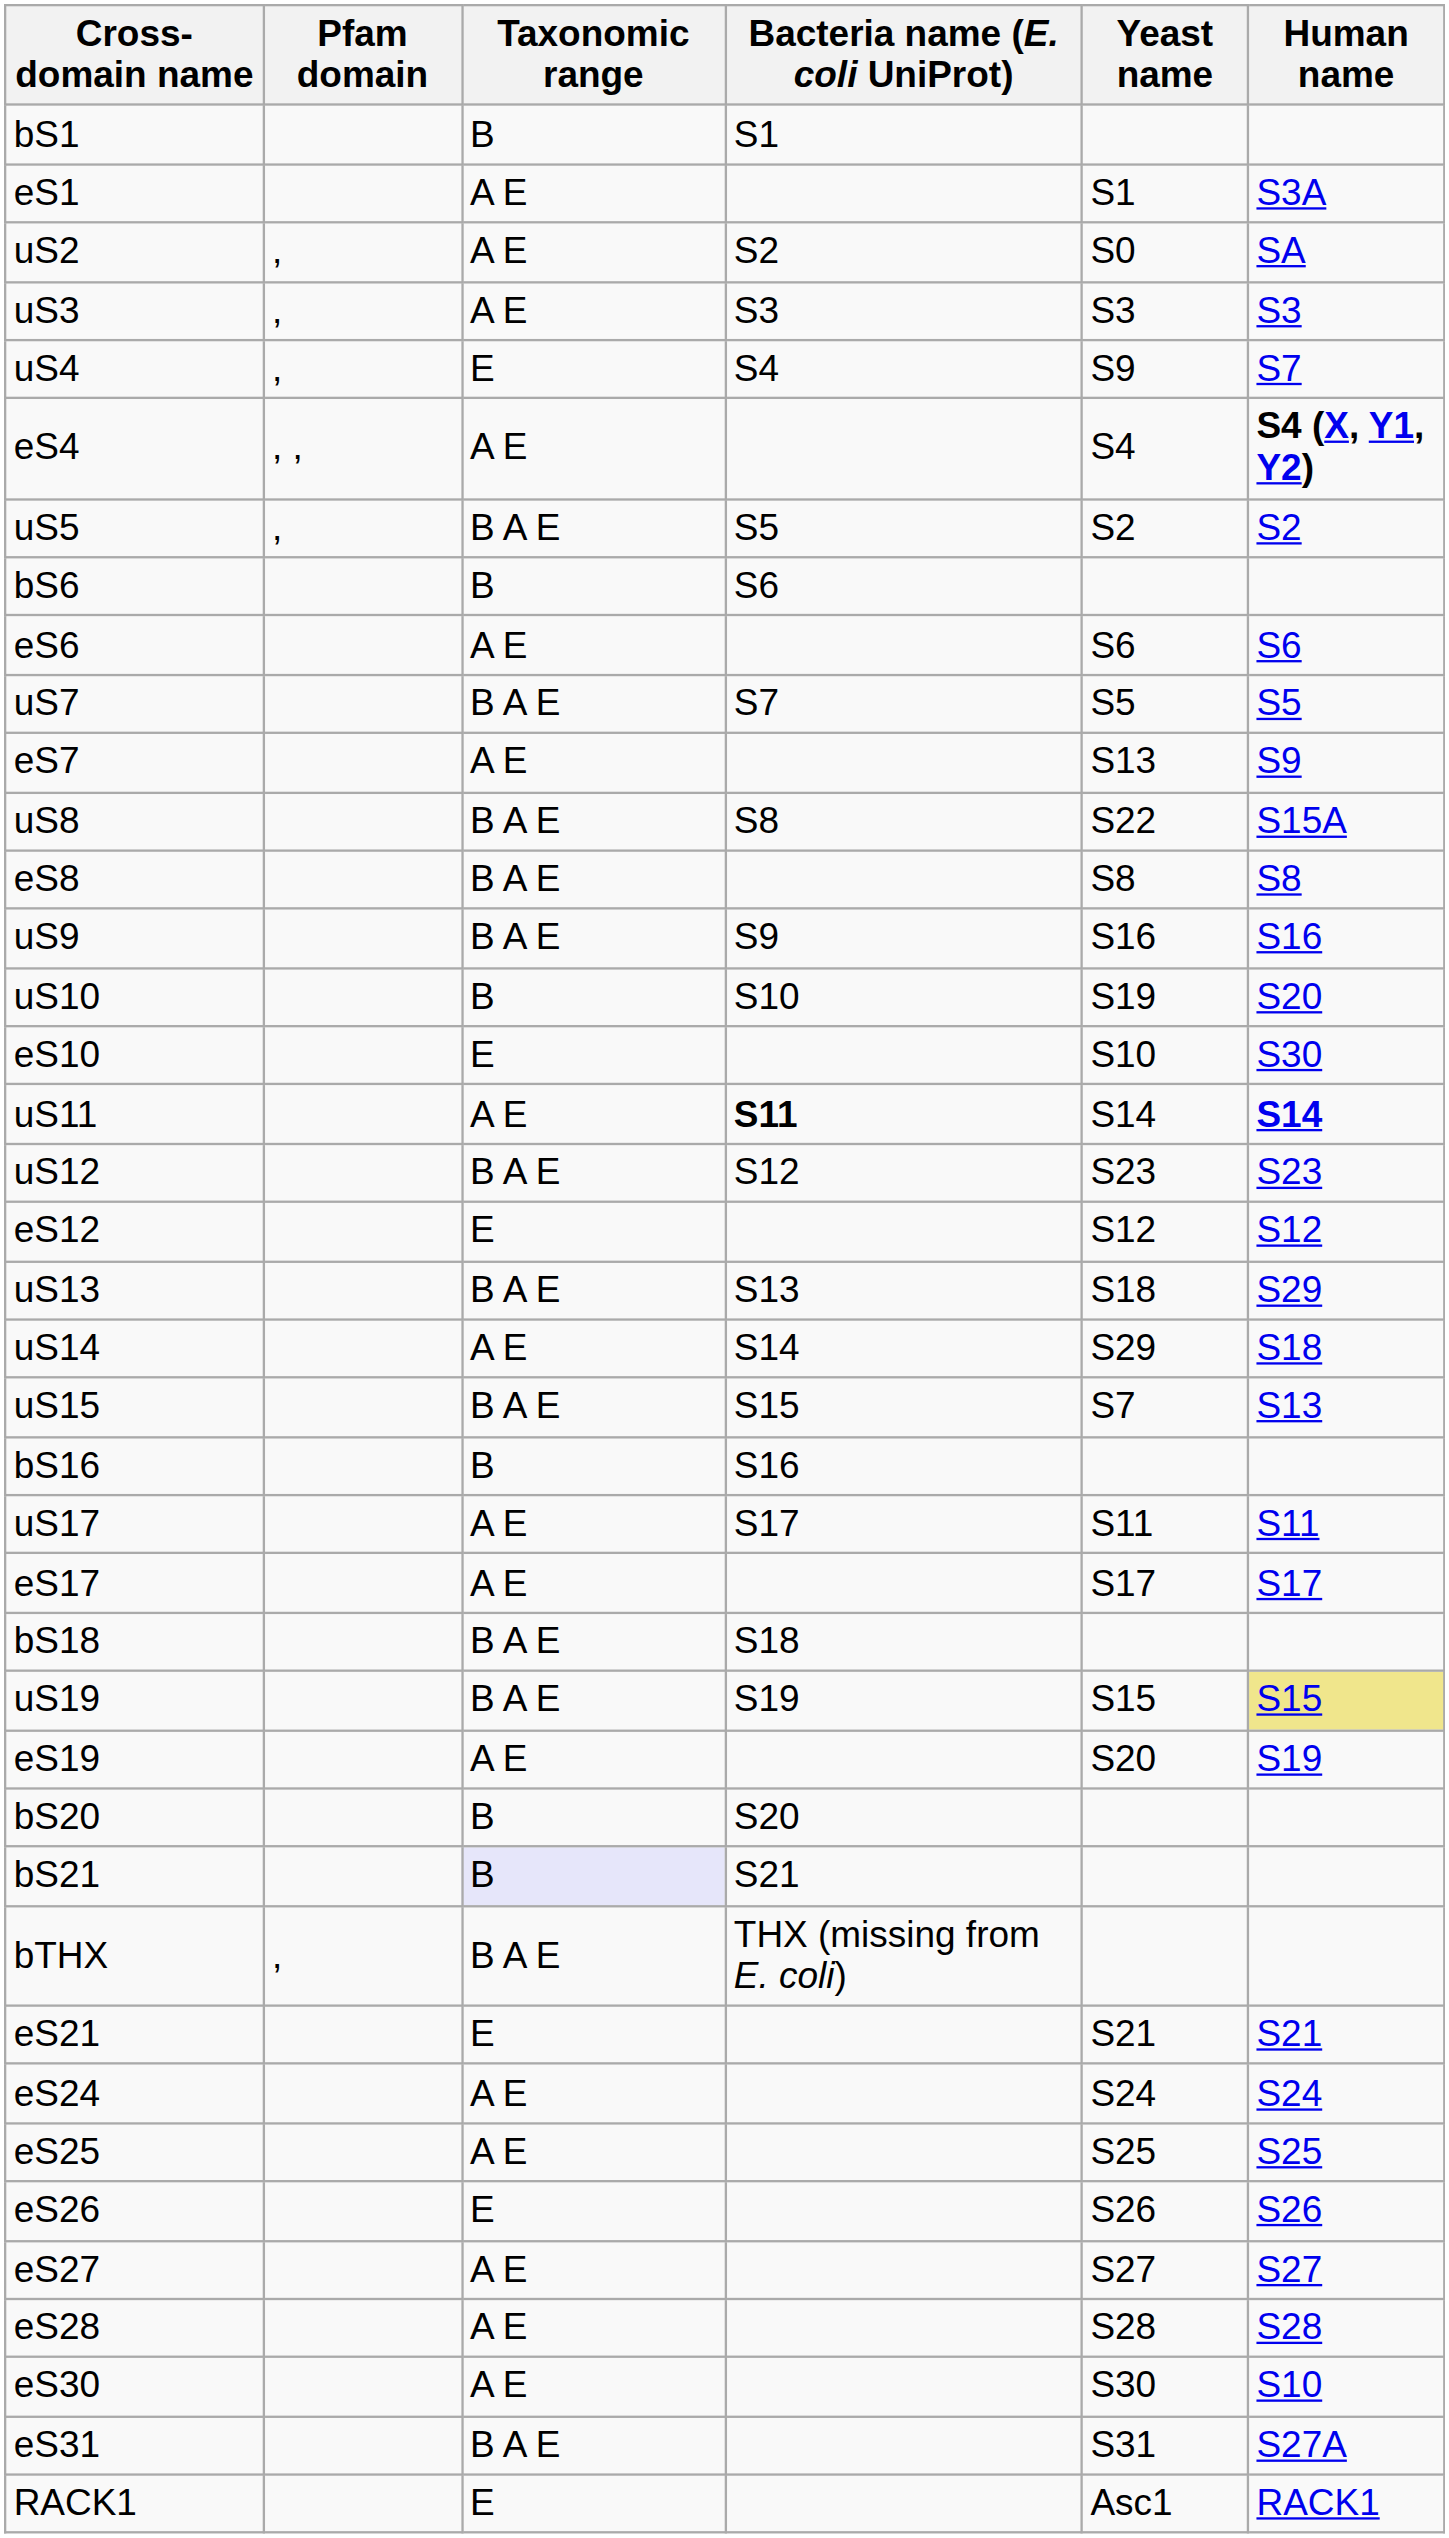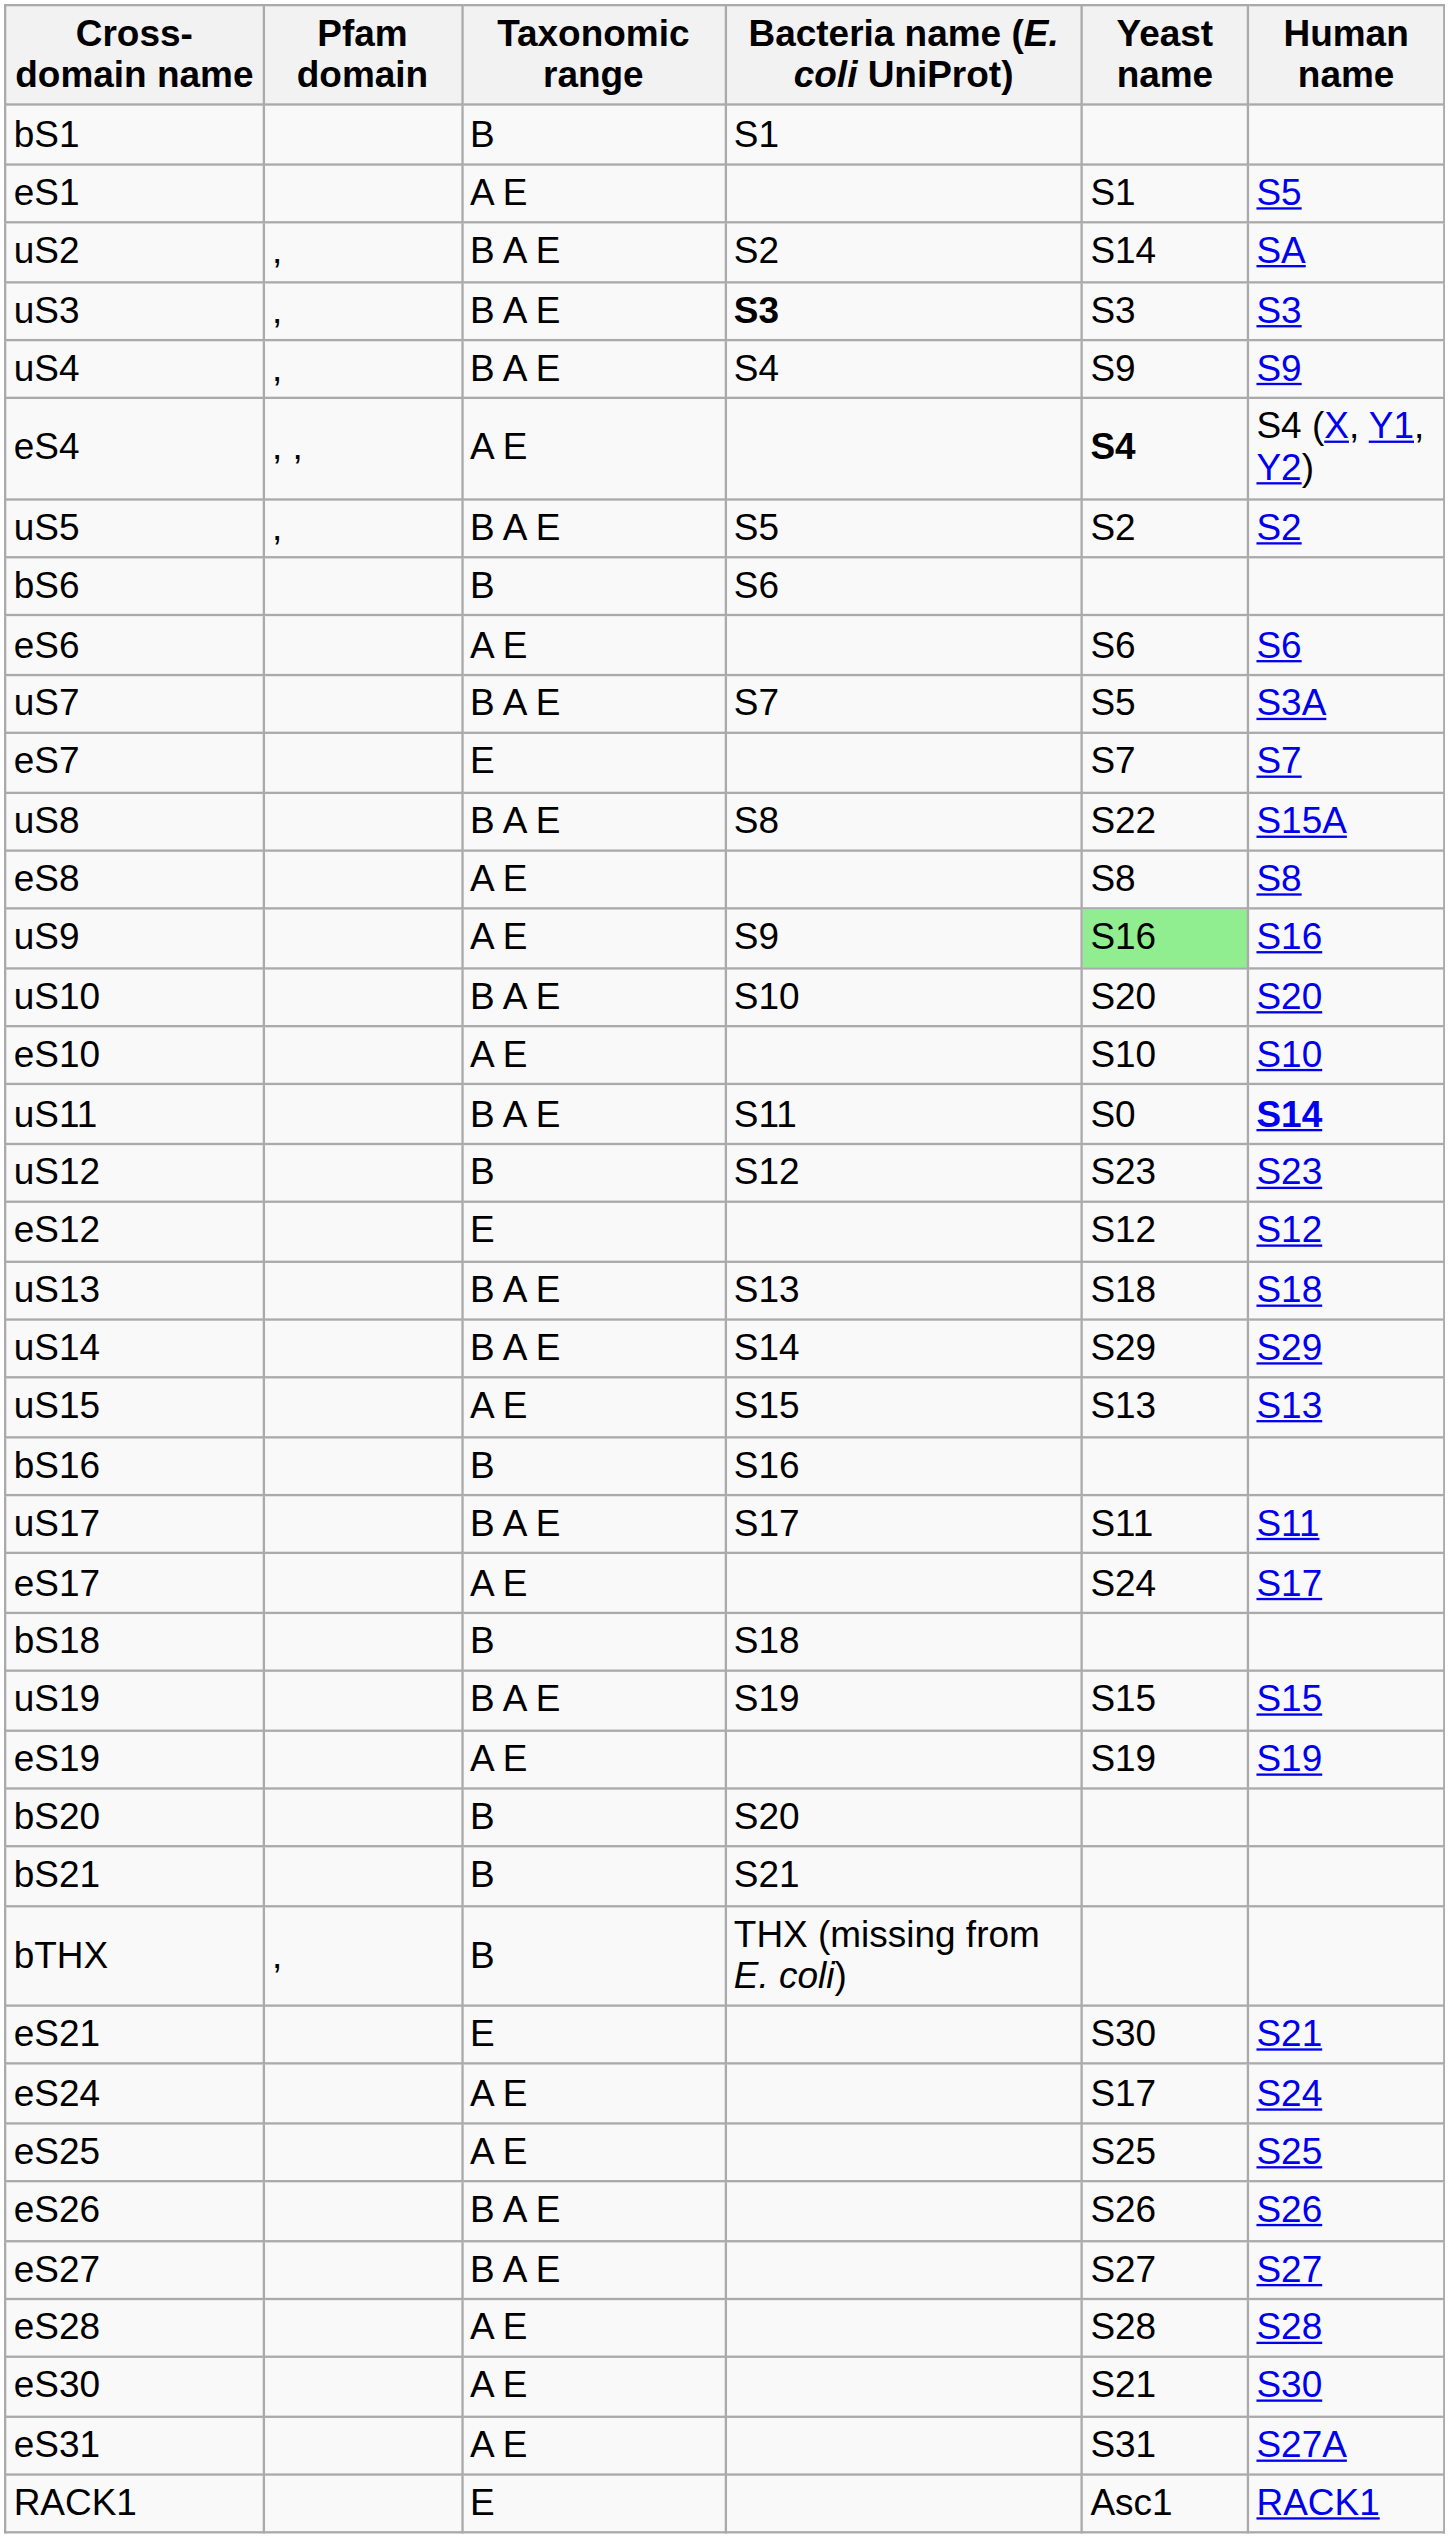eS1 | Human name: S3A -> S5
uS2 | Taxonomic range: A E -> B A E
uS2 | Yeast name: S0 -> S14
uS3 | Taxonomic range: A E -> B A E
uS3 | Bacteria name (E. coli UniProt): normal -> bold
uS4 | Taxonomic range: E -> B A E
uS4 | Human name: S7 -> S9
eS4 | Yeast name: normal -> bold
eS4 | Human name: bold -> normal
uS7 | Human name: S5 -> S3A
eS7 | Taxonomic range: A E -> E
eS7 | Yeast name: S13 -> S7
eS7 | Human name: S9 -> S7
eS8 | Taxonomic range: B A E -> A E
uS9 | Taxonomic range: B A E -> A E
uS9 | Yeast name: no background -> lightgreen background
uS10 | Taxonomic range: B -> B A E
uS10 | Yeast name: S19 -> S20
eS10 | Taxonomic range: E -> A E
eS10 | Human name: S30 -> S10
uS11 | Taxonomic range: A E -> B A E
uS11 | Bacteria name (E. coli UniProt): bold -> normal
uS11 | Yeast name: S14 -> S0
uS12 | Taxonomic range: B A E -> B
uS13 | Human name: S29 -> S18
uS14 | Taxonomic range: A E -> B A E
uS14 | Human name: S18 -> S29
uS15 | Taxonomic range: B A E -> A E
uS15 | Yeast name: S7 -> S13
uS17 | Taxonomic range: A E -> B A E
eS17 | Yeast name: S17 -> S24
bS18 | Taxonomic range: B A E -> B
uS19 | Human name: khaki background -> no background
eS19 | Yeast name: S20 -> S19
bS21 | Taxonomic range: lavender background -> no background
bTHX | Taxonomic range: B A E -> B
eS21 | Yeast name: S21 -> S30
eS24 | Yeast name: S24 -> S17
eS26 | Taxonomic range: E -> B A E
eS27 | Taxonomic range: A E -> B A E
eS30 | Yeast name: S30 -> S21
eS30 | Human name: S10 -> S30
eS31 | Taxonomic range: B A E -> A E
